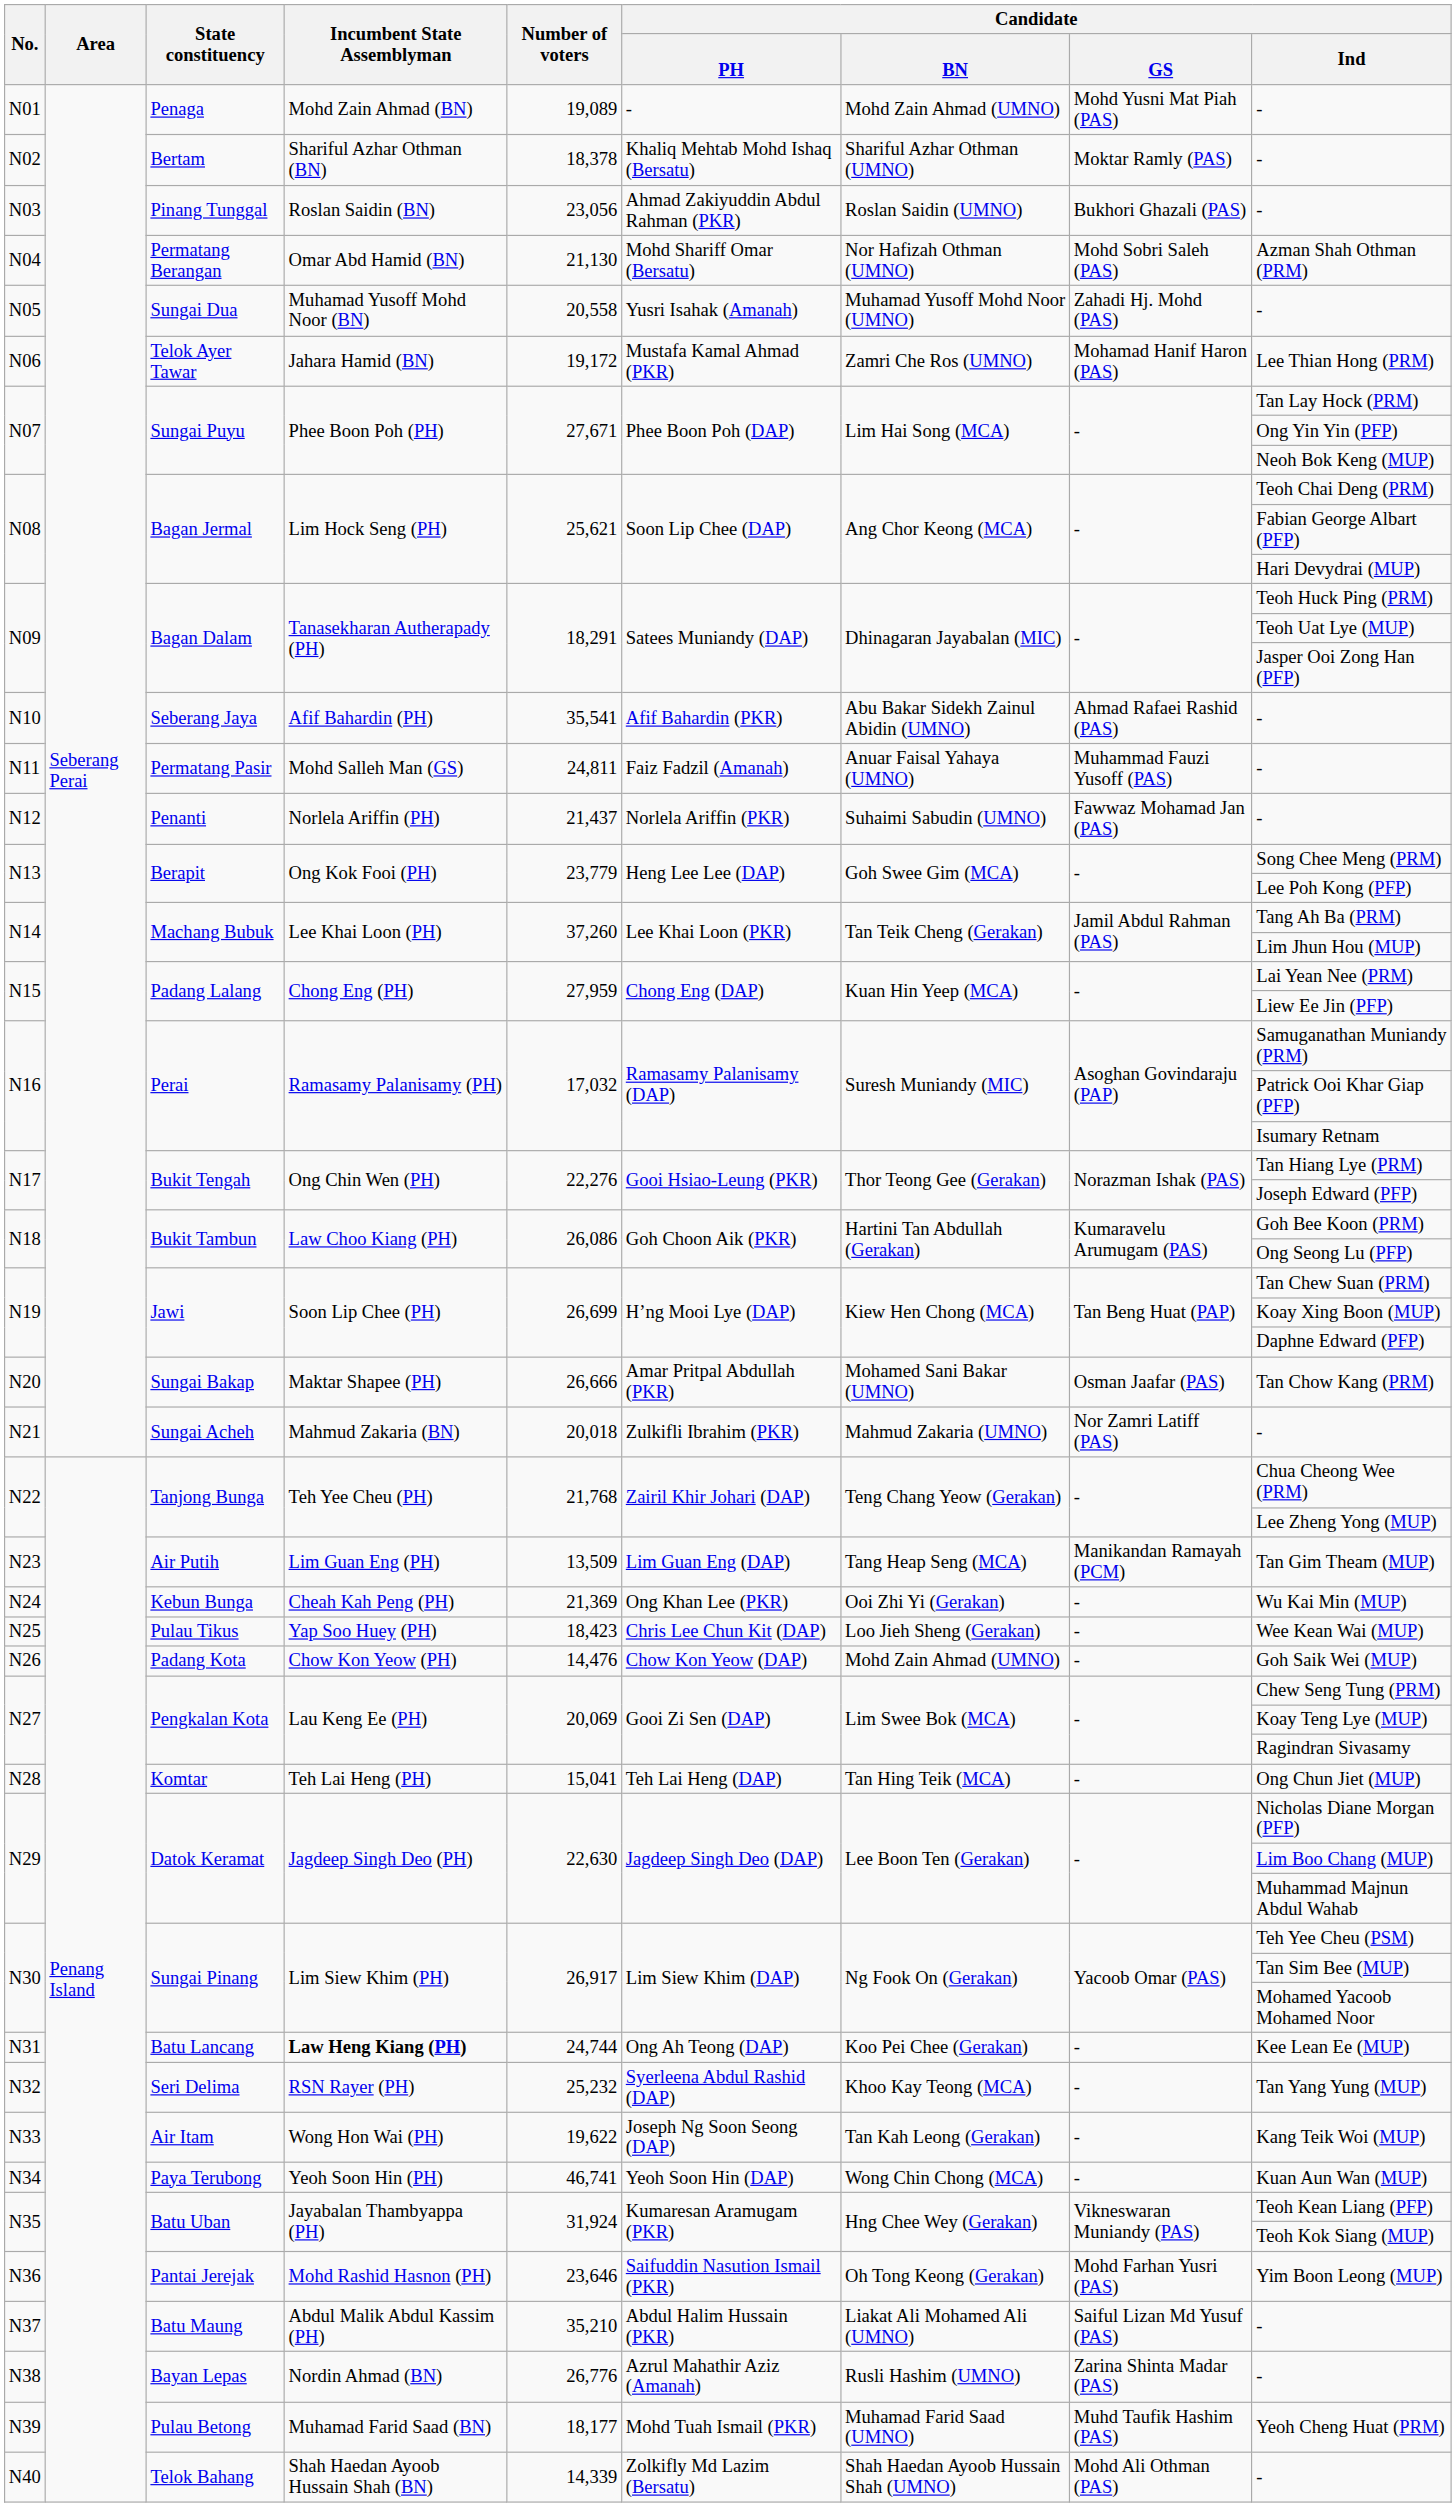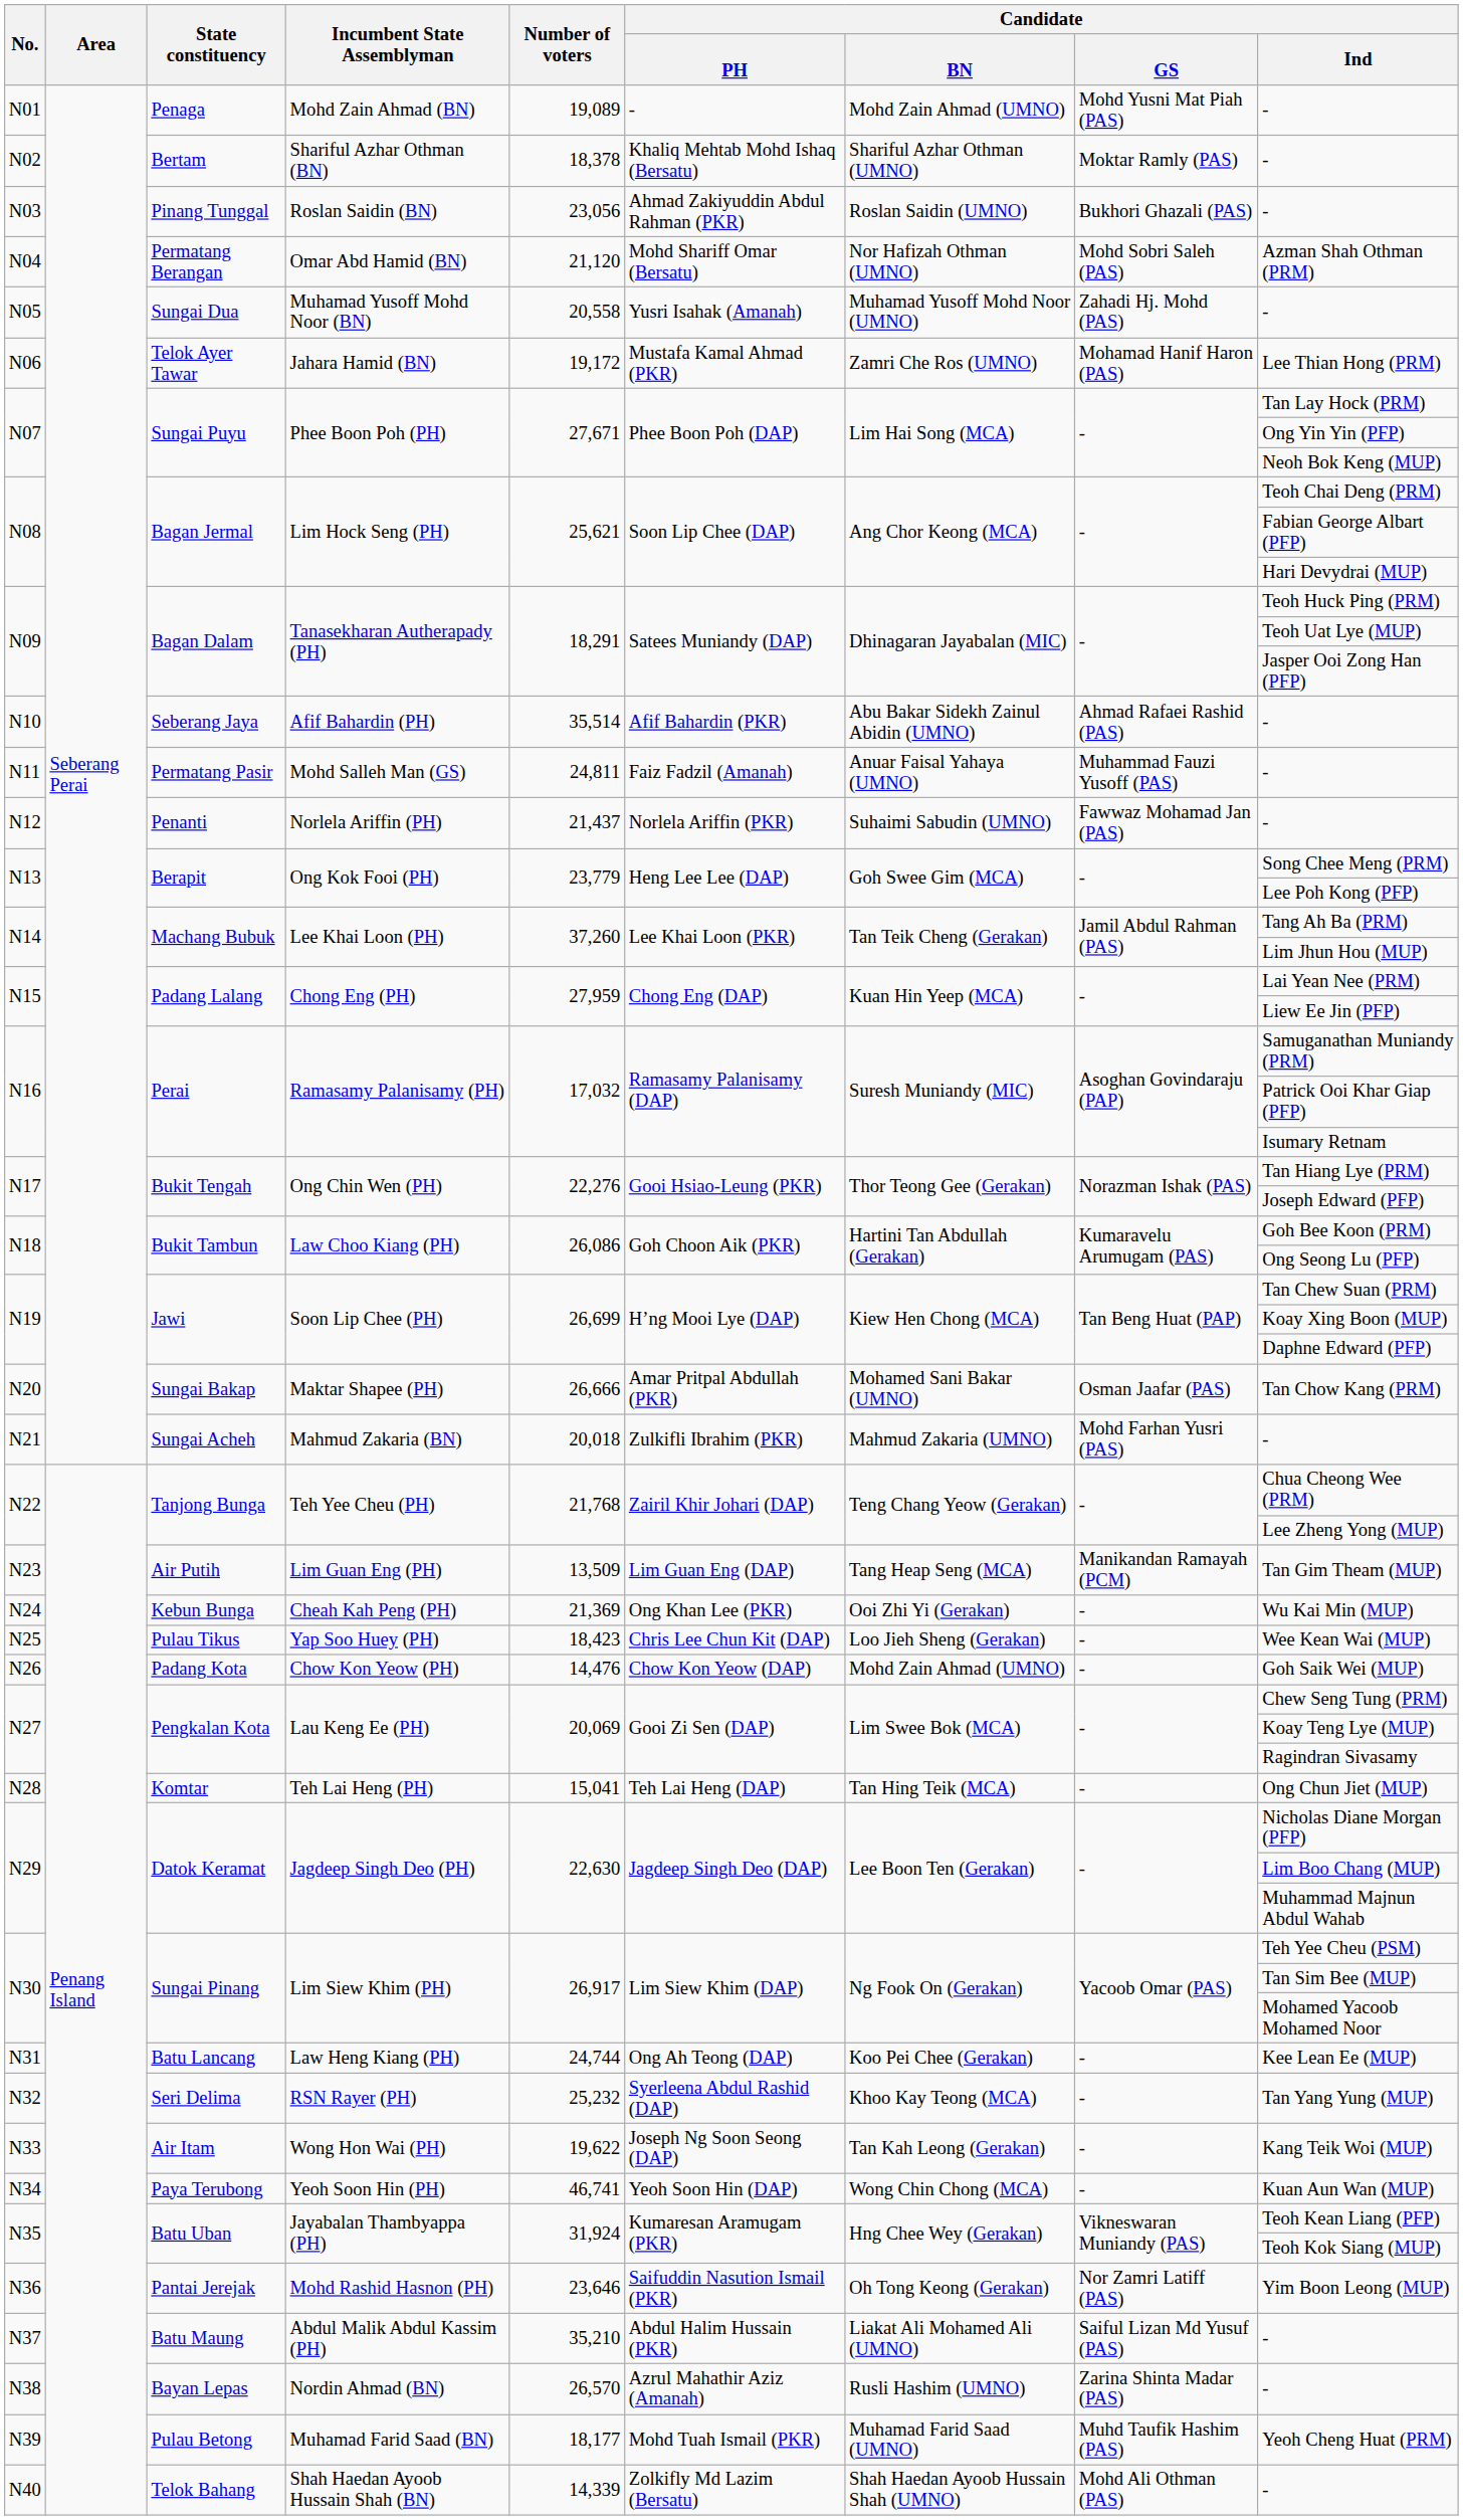N04 | Number of voters: 21,130 -> 21,120
N10 | Number of voters: 35,541 -> 35,514
N21 | Candidate / GS: Nor Zamri Latiff (PAS) -> Mohd Farhan Yusri (PAS)
N31 | Incumbent State Assemblyman: bold -> normal
N36 | Candidate / GS: Mohd Farhan Yusri (PAS) -> Nor Zamri Latiff (PAS)
N38 | Number of voters: 26,776 -> 26,570
